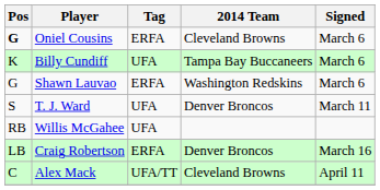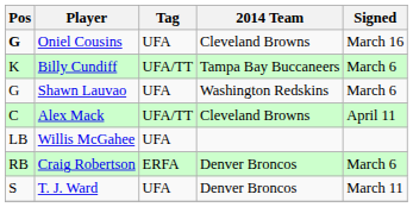Oniel Cousins | Tag: ERFA -> UFA
Oniel Cousins | Signed: March 6 -> March 16
Billy Cundiff | Tag: UFA -> UFA/TT
Shawn Lauvao | Tag: ERFA -> UFA
rows swapped: Alex Mack <-> T. J. Ward
Willis McGahee | Pos: RB -> LB
Craig Robertson | Pos: LB -> RB
Craig Robertson | Signed: March 16 -> March 6
